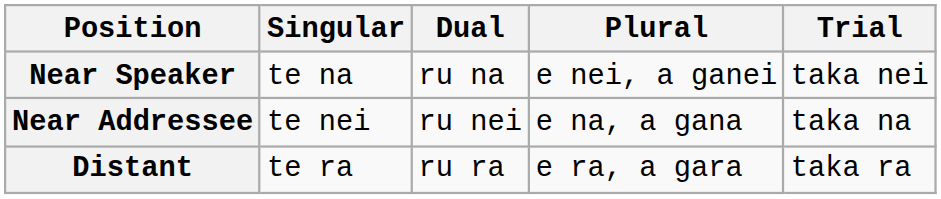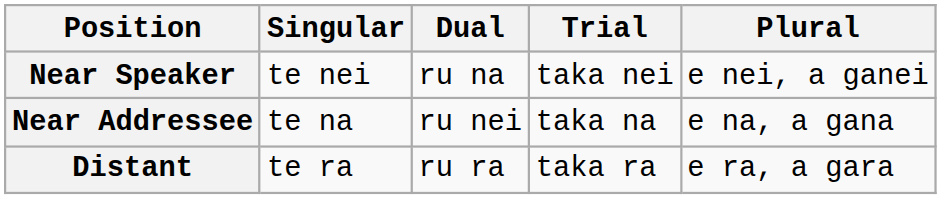columns swapped: Trial <-> Plural
Near Speaker | Singular: te na -> te nei
Near Addressee | Singular: te nei -> te na
